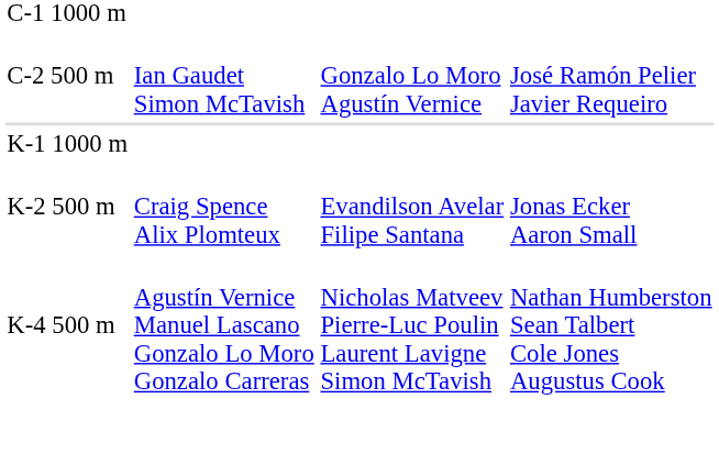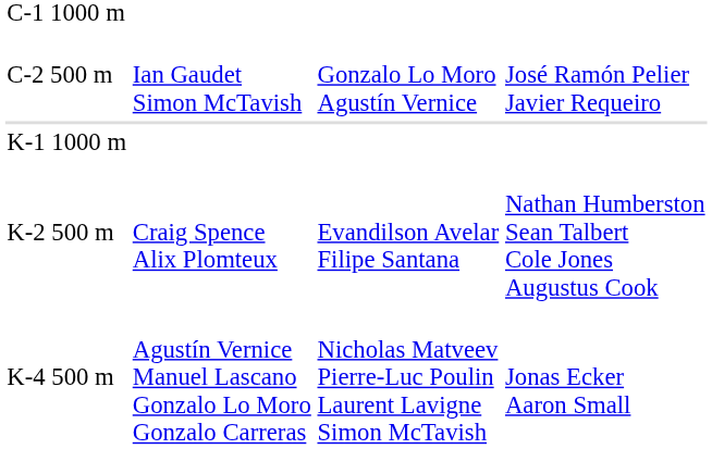K-2 500 m | column 4: Jonas Ecker Aaron Small -> Nathan Humberston Sean Talbert Cole Jones Augustus Cook
K-4 500 m | column 4: Nathan Humberston Sean Talbert Cole Jones Augustus Cook -> Jonas Ecker Aaron Small
